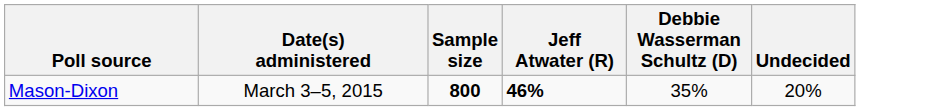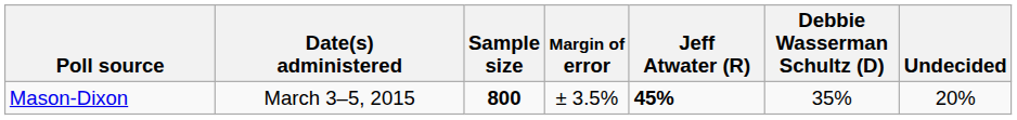+ column: Margin of error | ± 3.5%
Mason-Dixon | Jeff Atwater (R): 46% -> 45%
